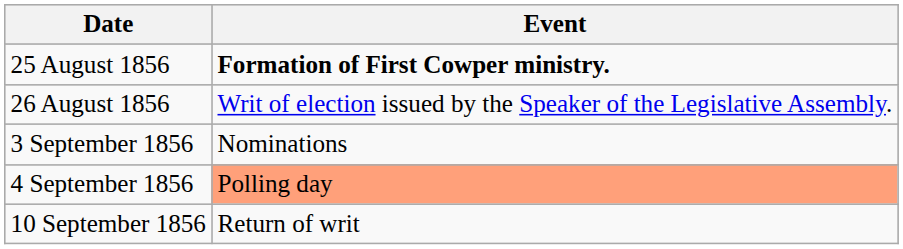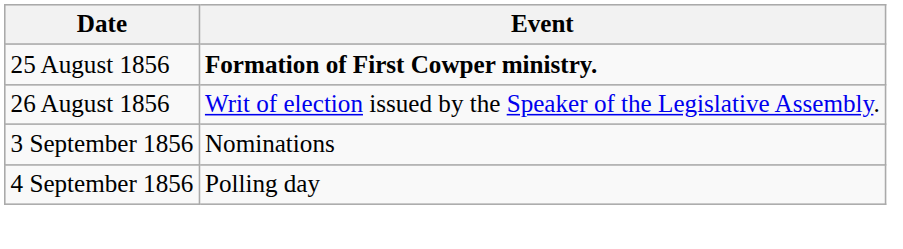4 September 1856 | Event: lightsalmon background -> no background
- row: 10 September 1856 | Return of writ
